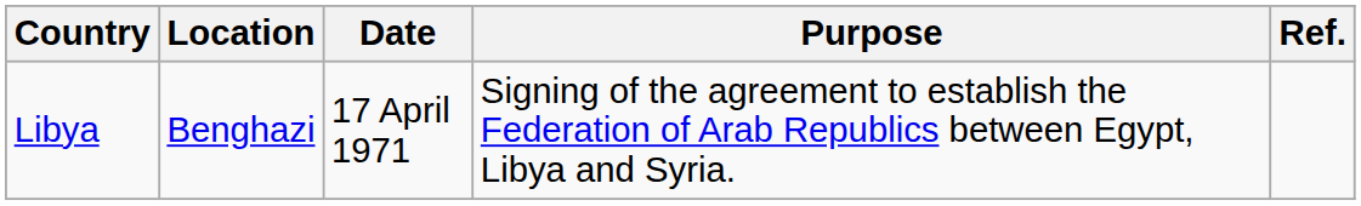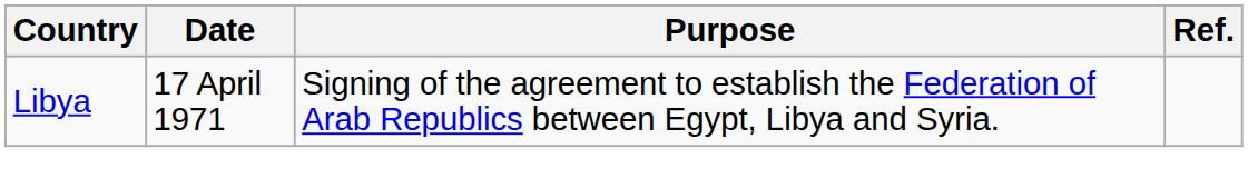- column: Location | Benghazi
